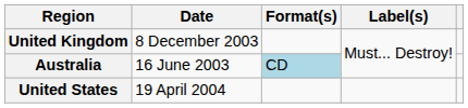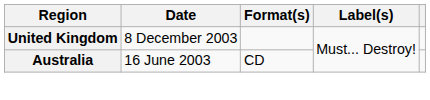Australia | Format(s): lightblue background -> no background
- row: United States | 19 April 2004
